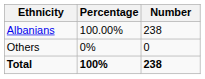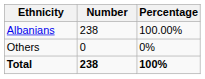columns swapped: Number <-> Percentage
